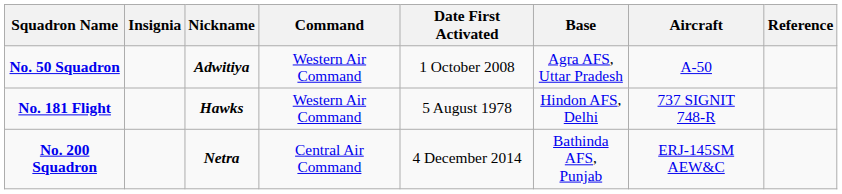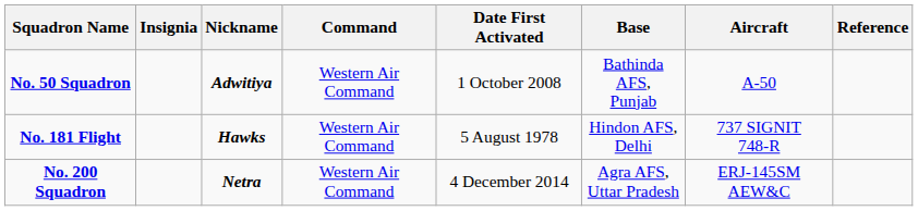No. 50 Squadron | Base: Agra AFS, Uttar Pradesh -> Bathinda AFS, Punjab
No. 200 Squadron | Command: Central Air Command -> Western Air Command
No. 200 Squadron | Base: Bathinda AFS, Punjab -> Agra AFS, Uttar Pradesh
